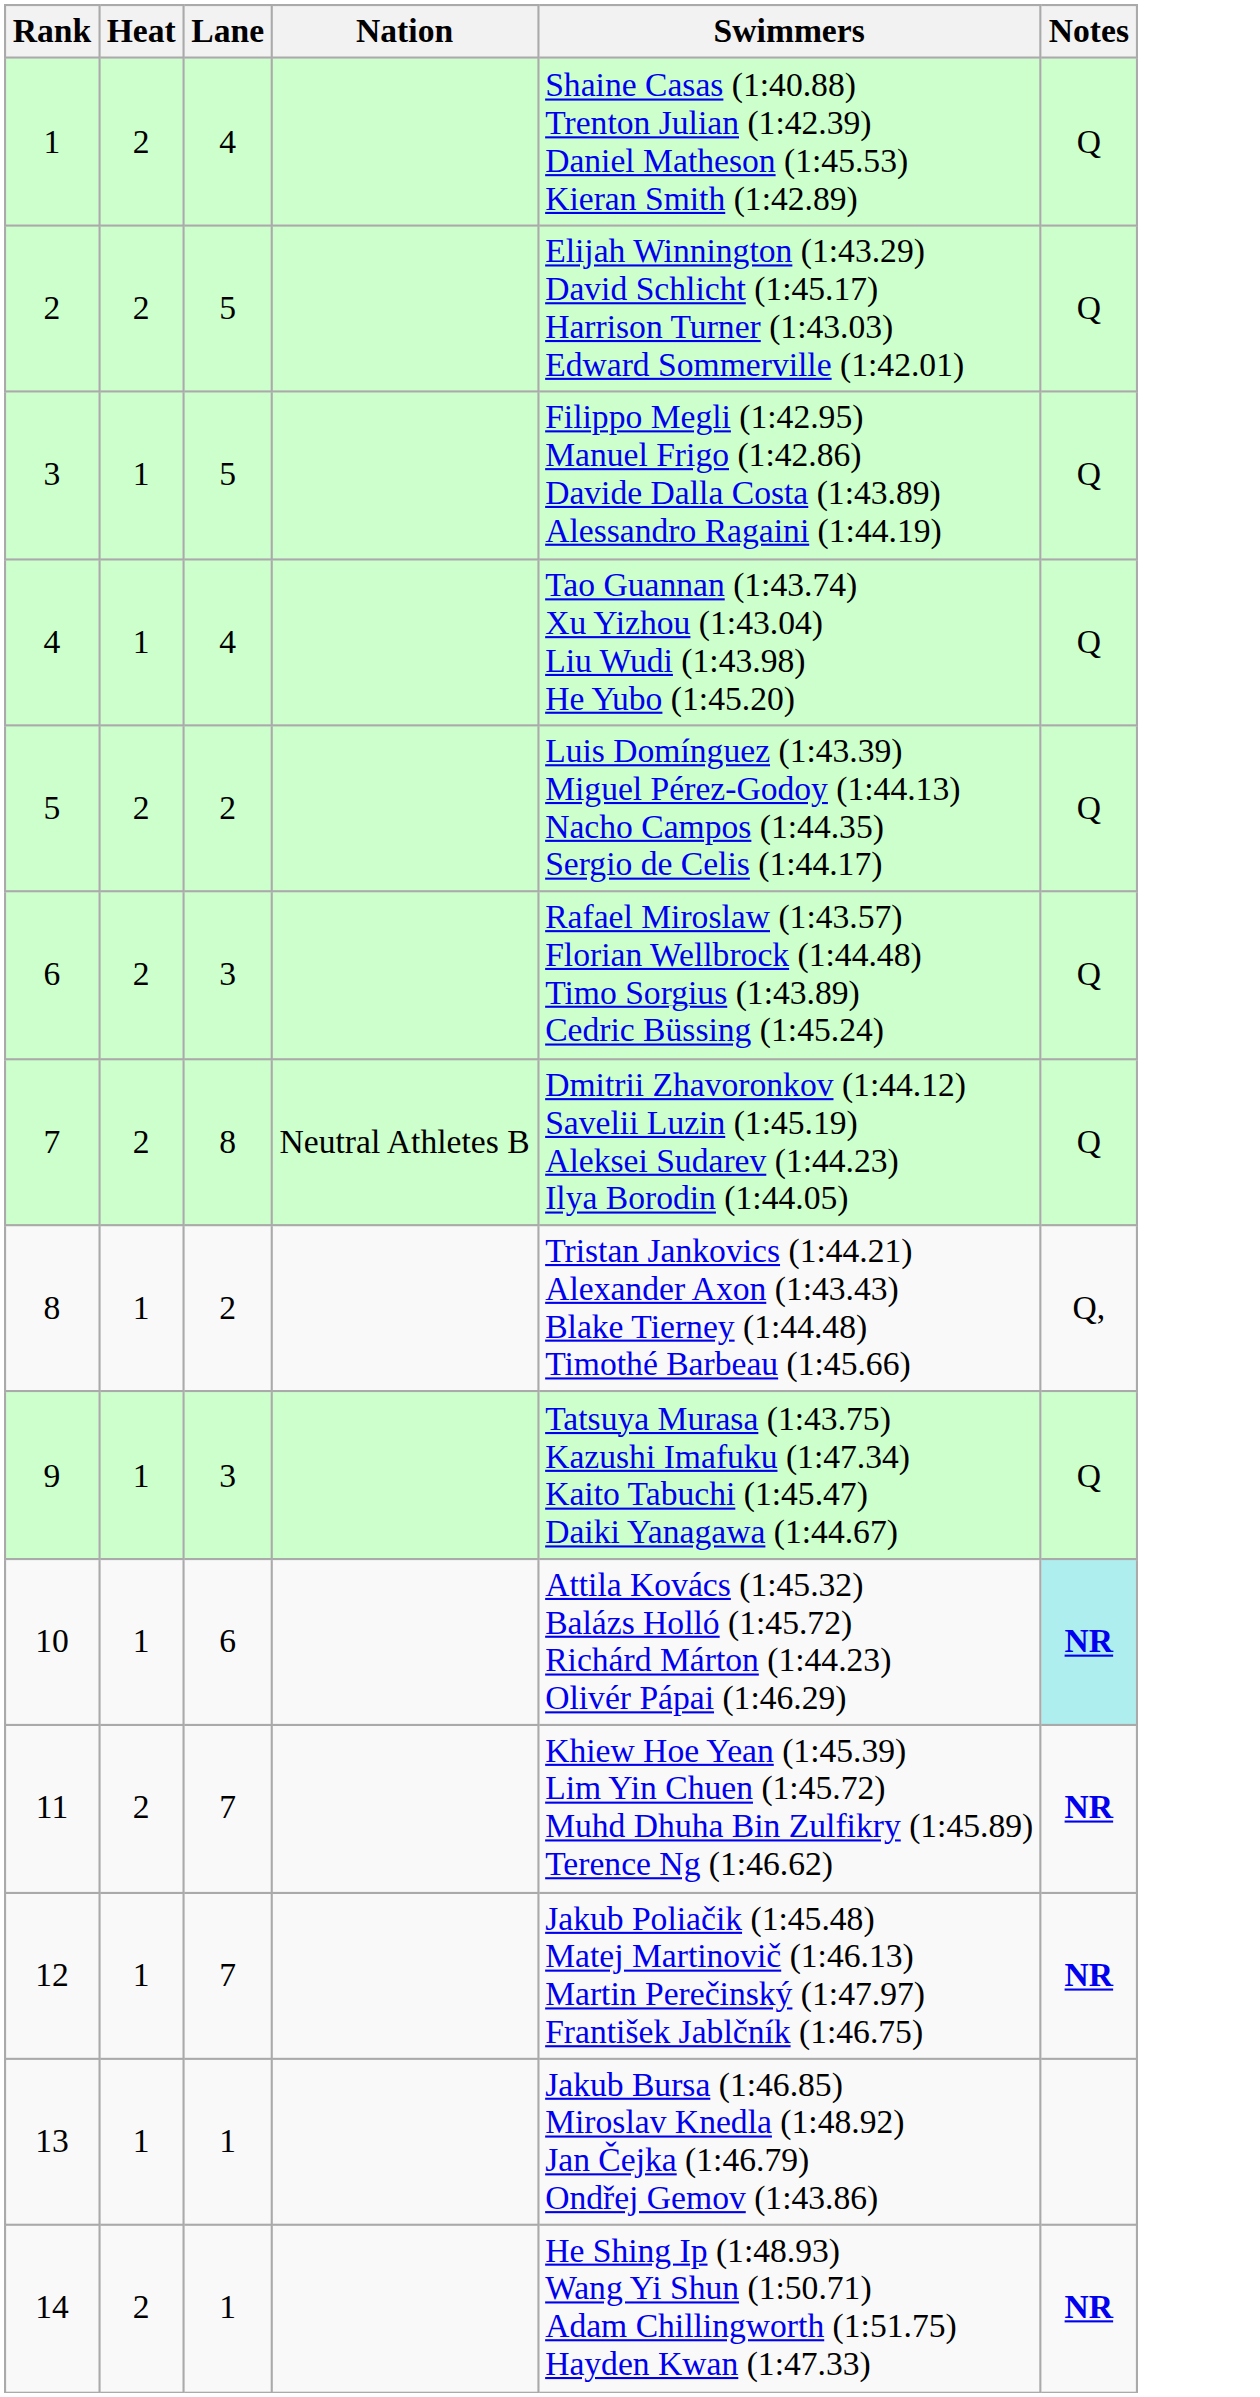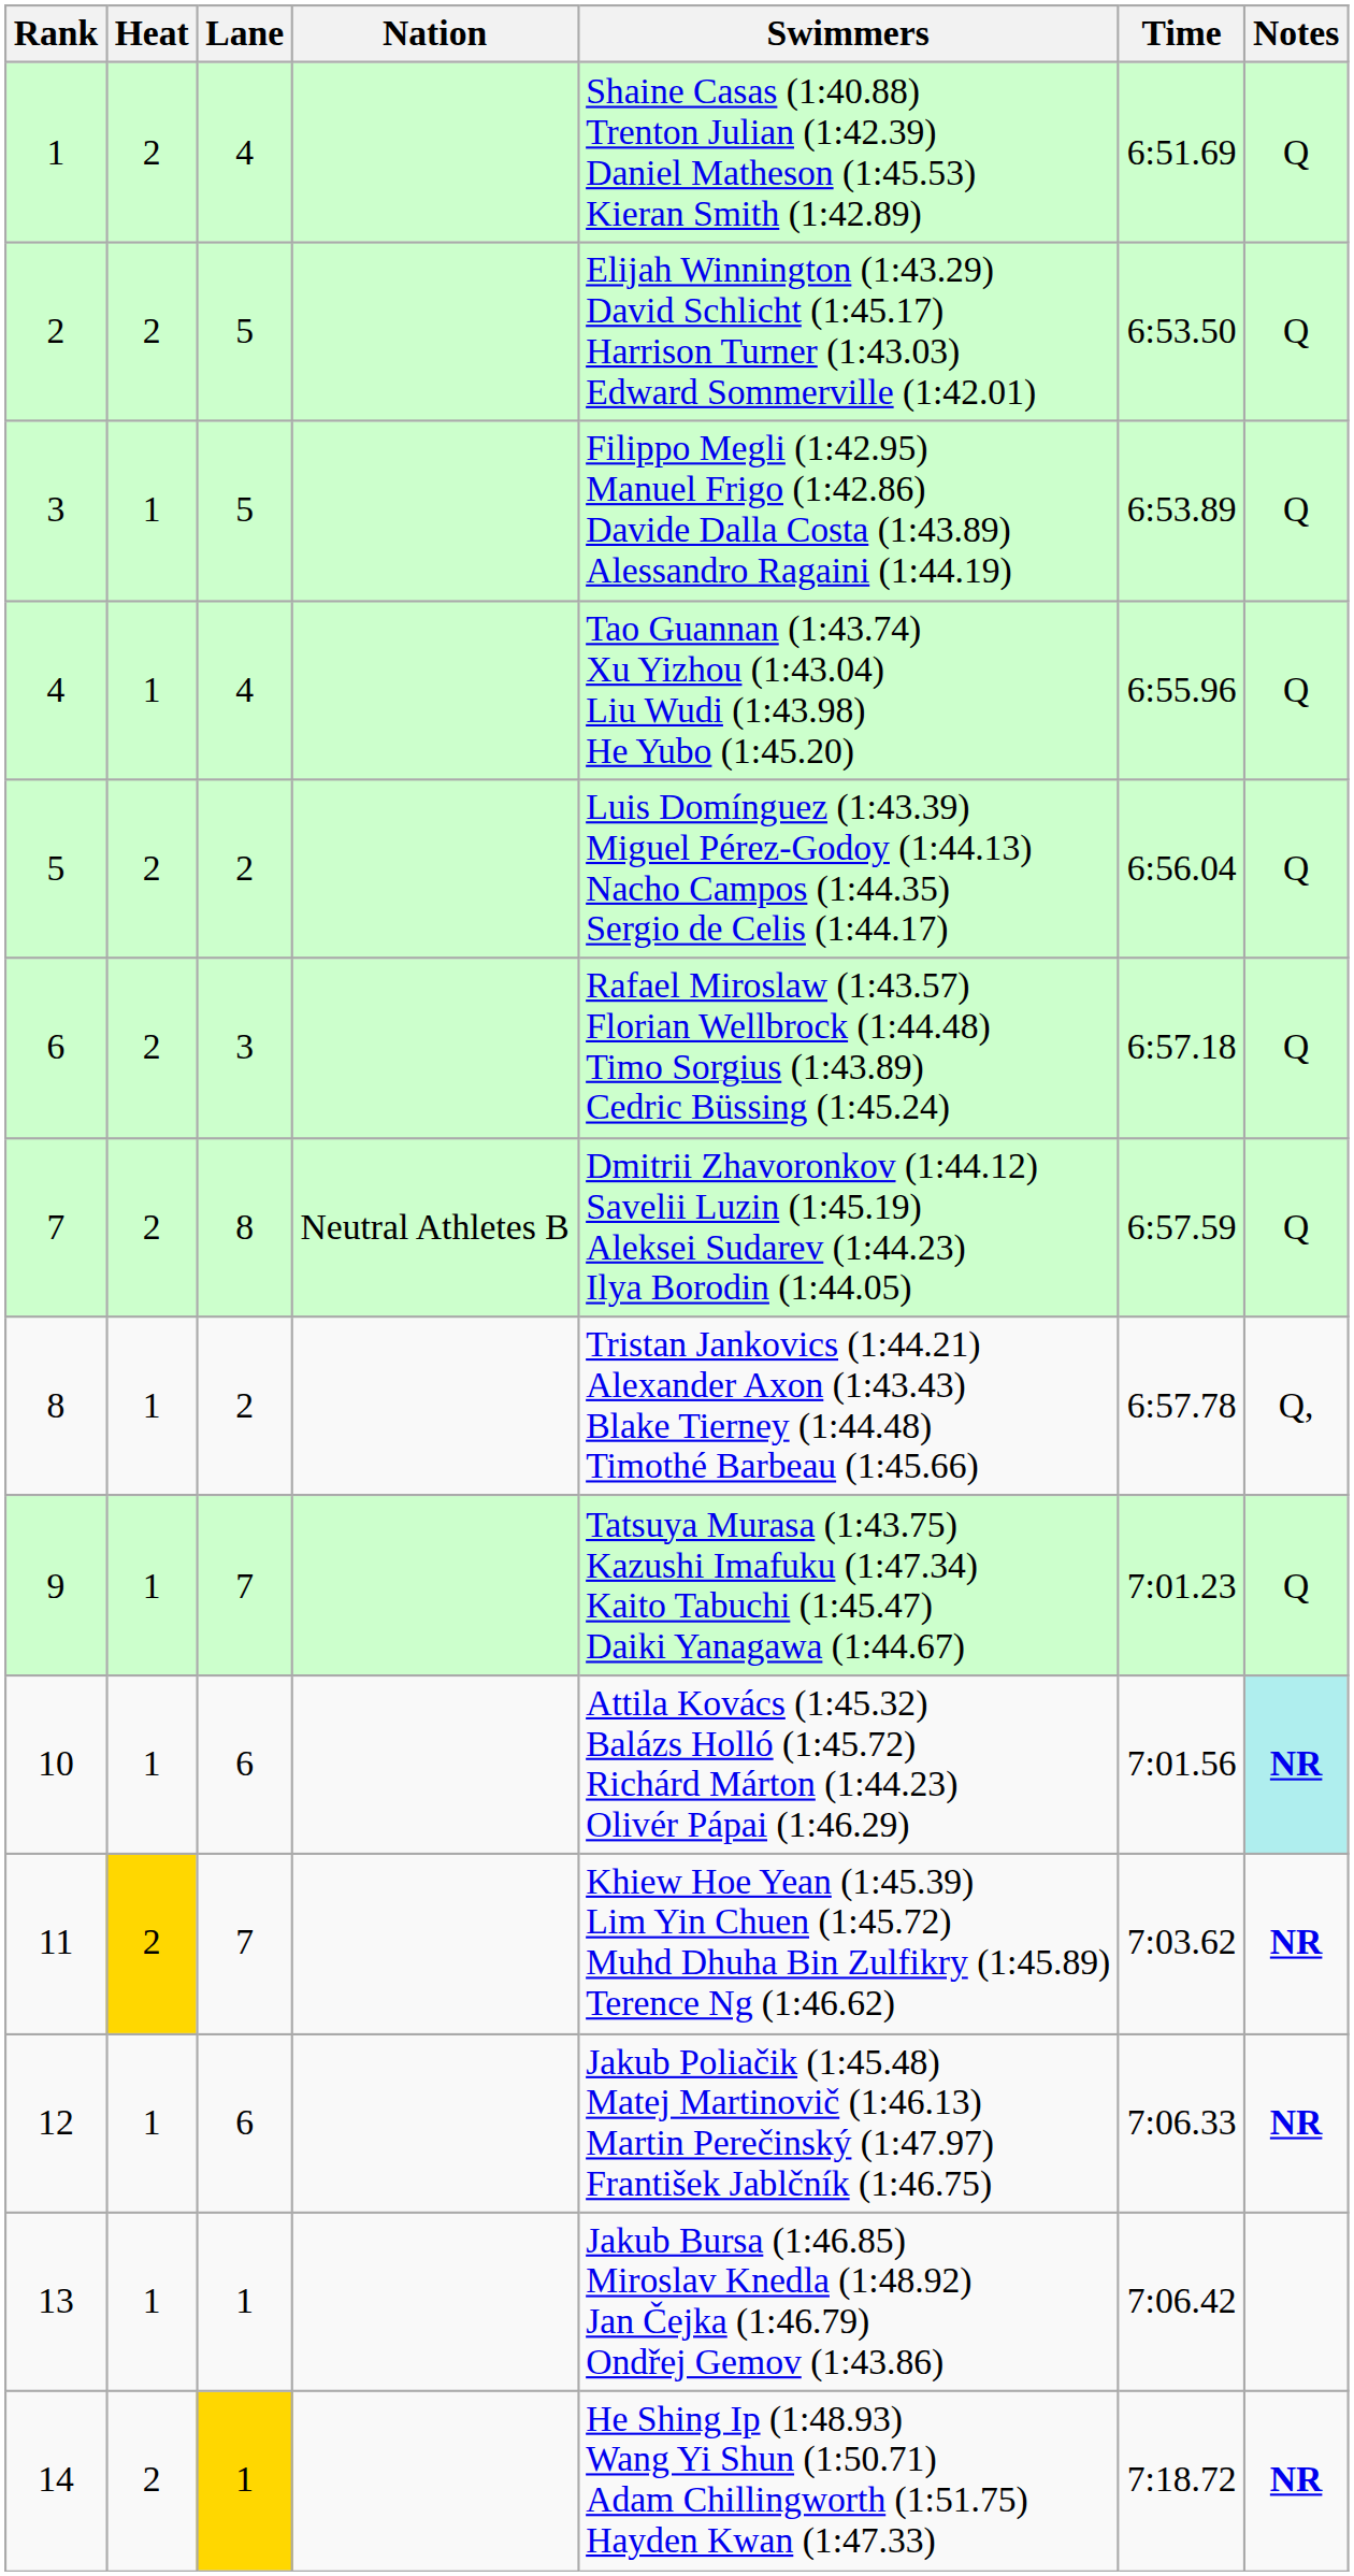+ column: Time | 6:51.69 | 6:53.50 | 6:53.89 | 6:55.96 | 6:56.04 | 6:57.18 | 6:57.59 | 6:57.78 | 7:01.23 | 7:01.56 | 7:03.62 | 7:06.33 | 7:06.42 | 7:18.72
9 | Lane: 3 -> 7
11 | Heat: no background -> gold background
12 | Lane: 7 -> 6
14 | Lane: no background -> gold background
